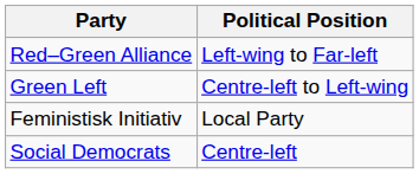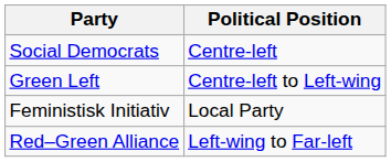rows swapped: Social Democrats <-> Red–Green Alliance
